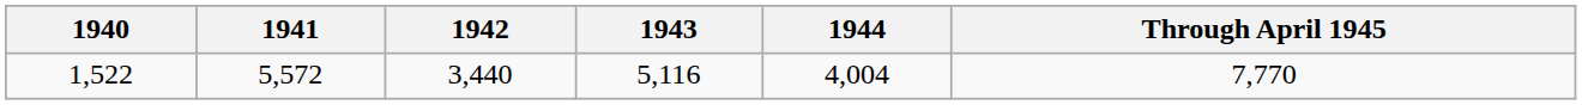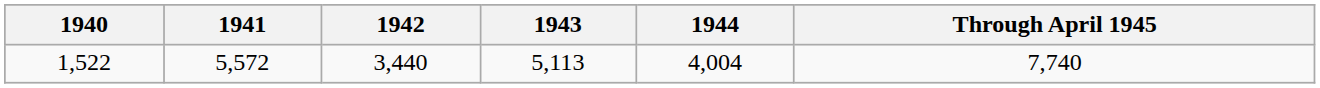1,522 | 1943: 5,116 -> 5,113
1,522 | Through April 1945: 7,770 -> 7,740
